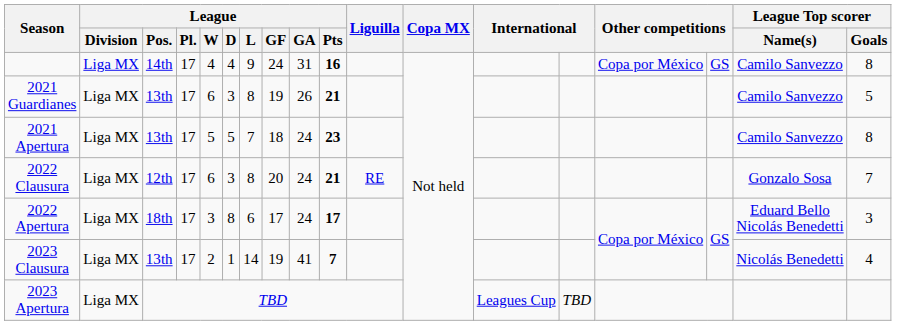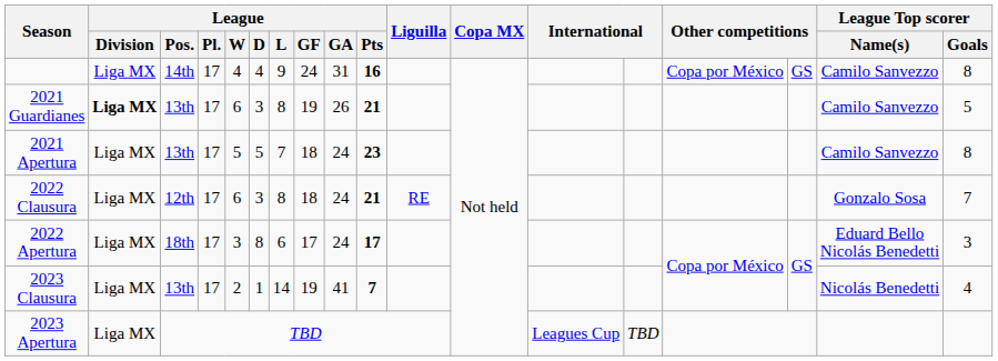2021 Guardianes | League / Division: normal -> bold
2022 Clausura | League / GF: 20 -> 18
